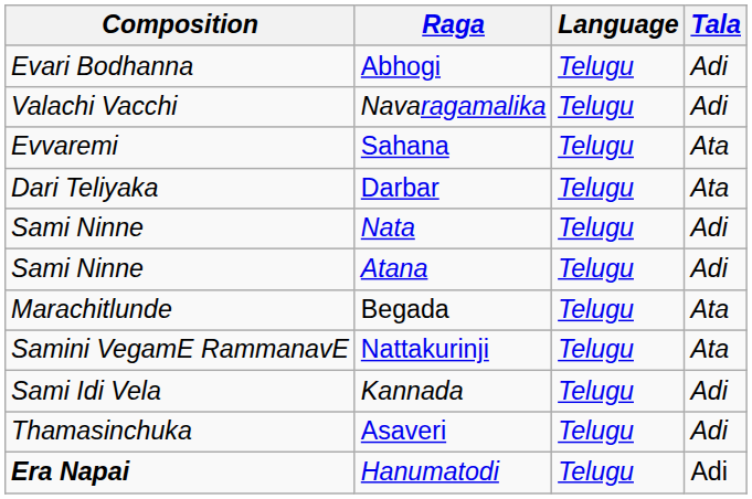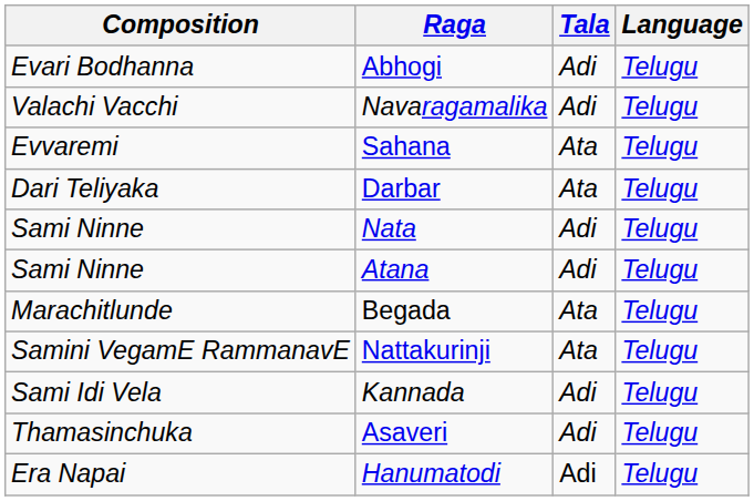columns swapped: Tala <-> Language
Hanumatodi | Composition: bold -> normal
